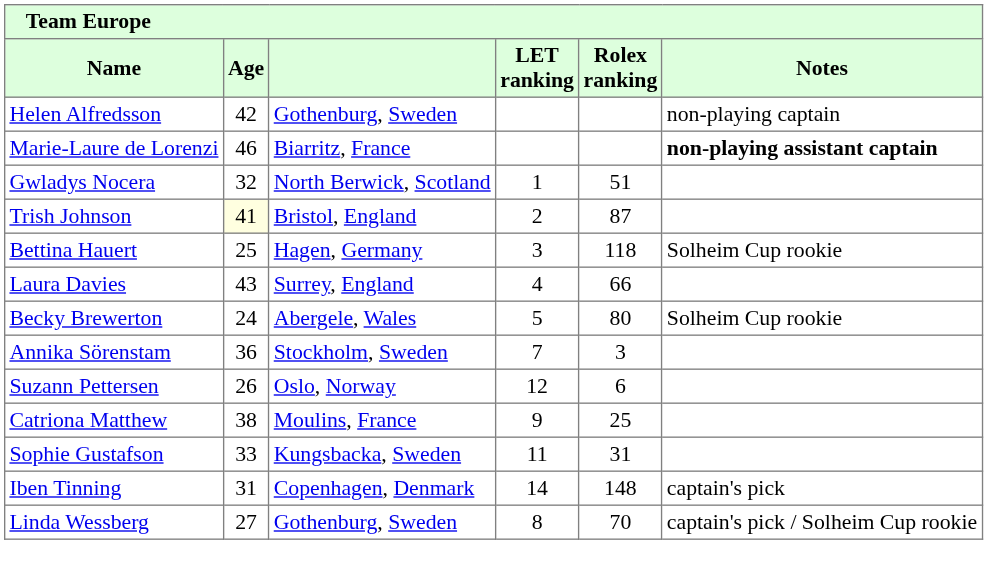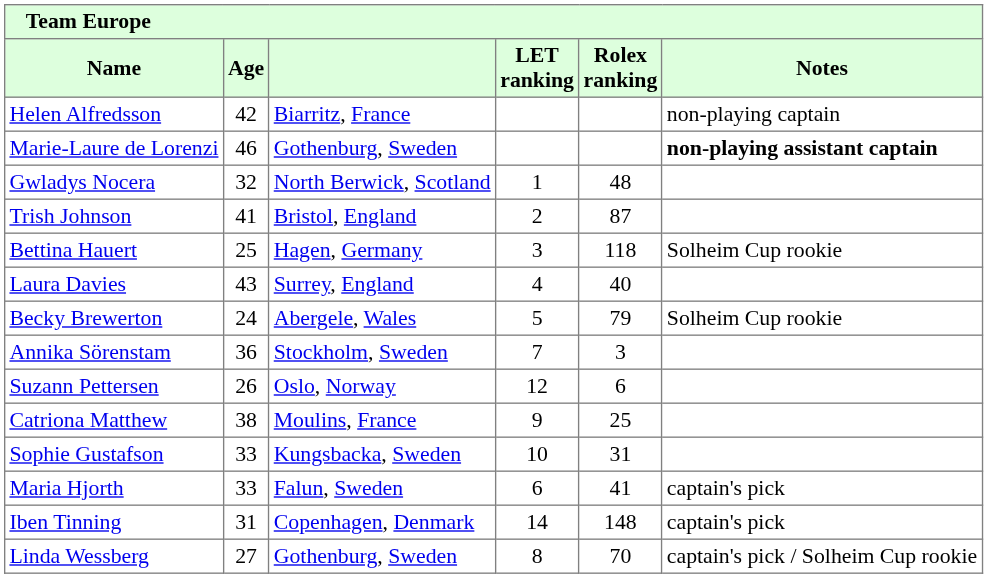Helen Alfredsson | column 3: Gothenburg, Sweden -> Biarritz, France
Marie-Laure de Lorenzi | column 3: Biarritz, France -> Gothenburg, Sweden
Gwladys Nocera | Rolex ranking: 51 -> 48
Trish Johnson | Age: lightyellow background -> no background
Laura Davies | Rolex ranking: 66 -> 40
Becky Brewerton | Rolex ranking: 80 -> 79
Sophie Gustafson | LET ranking: 11 -> 10
+ row: Maria Hjorth | 33 | Falun, Sweden | 6 | 41 | captain's pick
